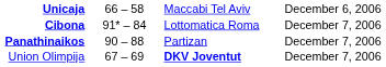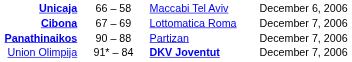Cibona | column 2: 91* – 84 -> 67 – 69
Union Olimpija | column 2: 67 – 69 -> 91* – 84
